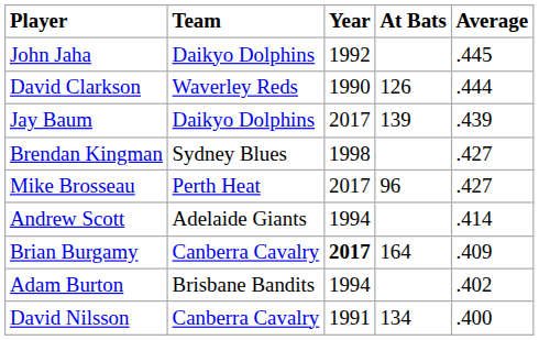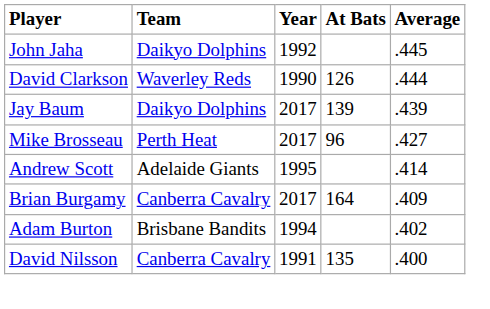- row: Brendan Kingman | Sydney Blues | 1998 | .427
Andrew Scott | Year: 1994 -> 1995
Brian Burgamy | Year: bold -> normal
David Nilsson | At Bats: 134 -> 135
